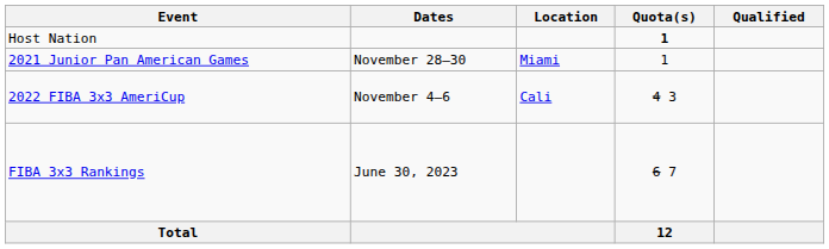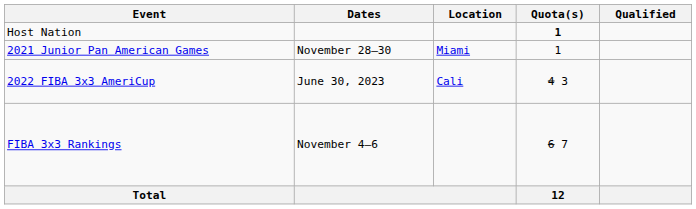2022 FIBA 3x3 AmeriCup | Dates: November 4–6 -> June 30, 2023
FIBA 3x3 Rankings | Dates: June 30, 2023 -> November 4–6
